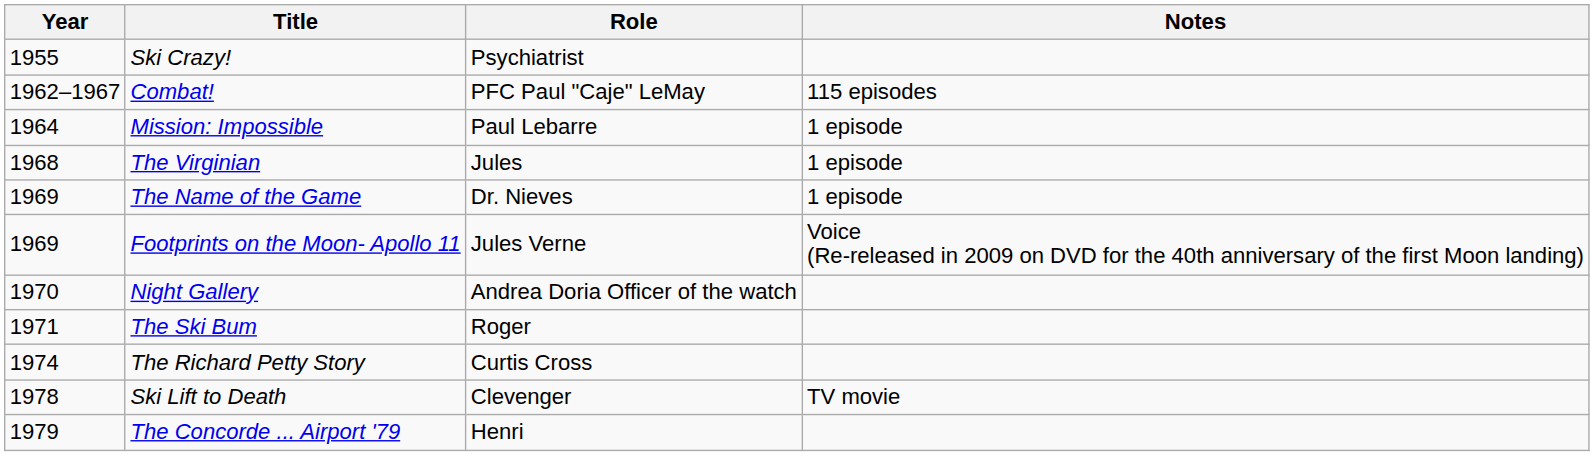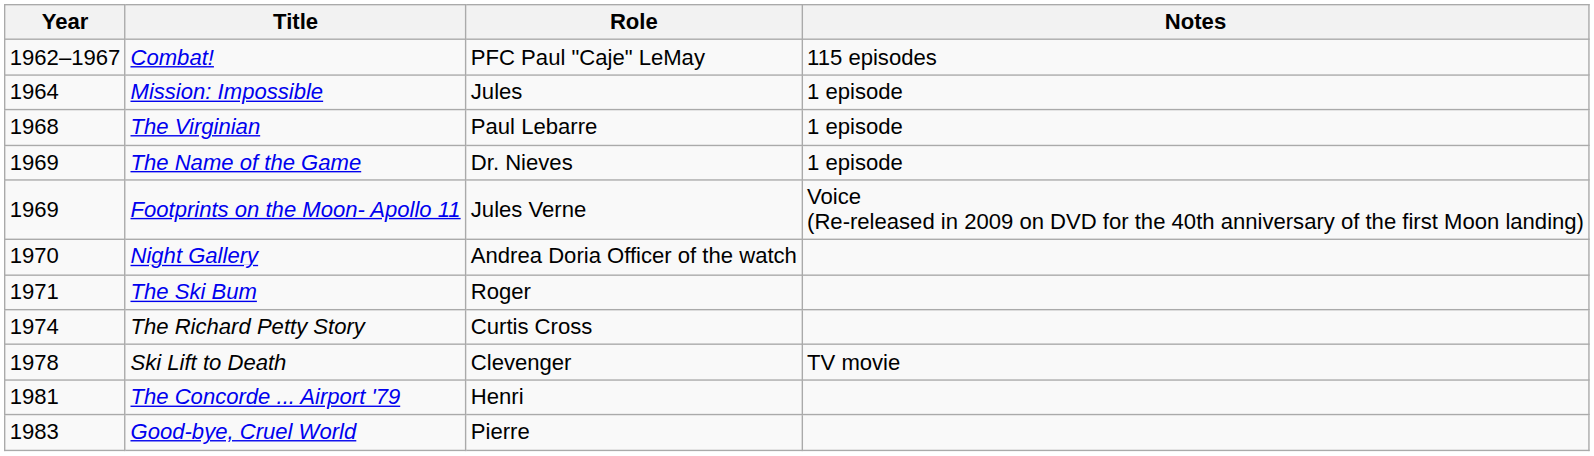- row: 1955 | Ski Crazy! | Psychiatrist
Mission: Impossible | Role: Paul Lebarre -> Jules
The Virginian | Role: Jules -> Paul Lebarre
The Concorde ... Airport '79 | Year: 1979 -> 1981
+ row: 1983 | Good-bye, Cruel World | Pierre
